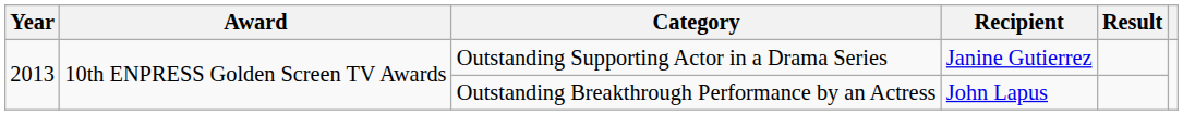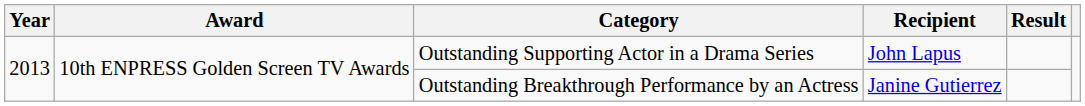Outstanding Supporting Actor in a Drama Series | Recipient: Janine Gutierrez -> John Lapus
Outstanding Breakthrough Performance by an Actress | Recipient: John Lapus -> Janine Gutierrez
